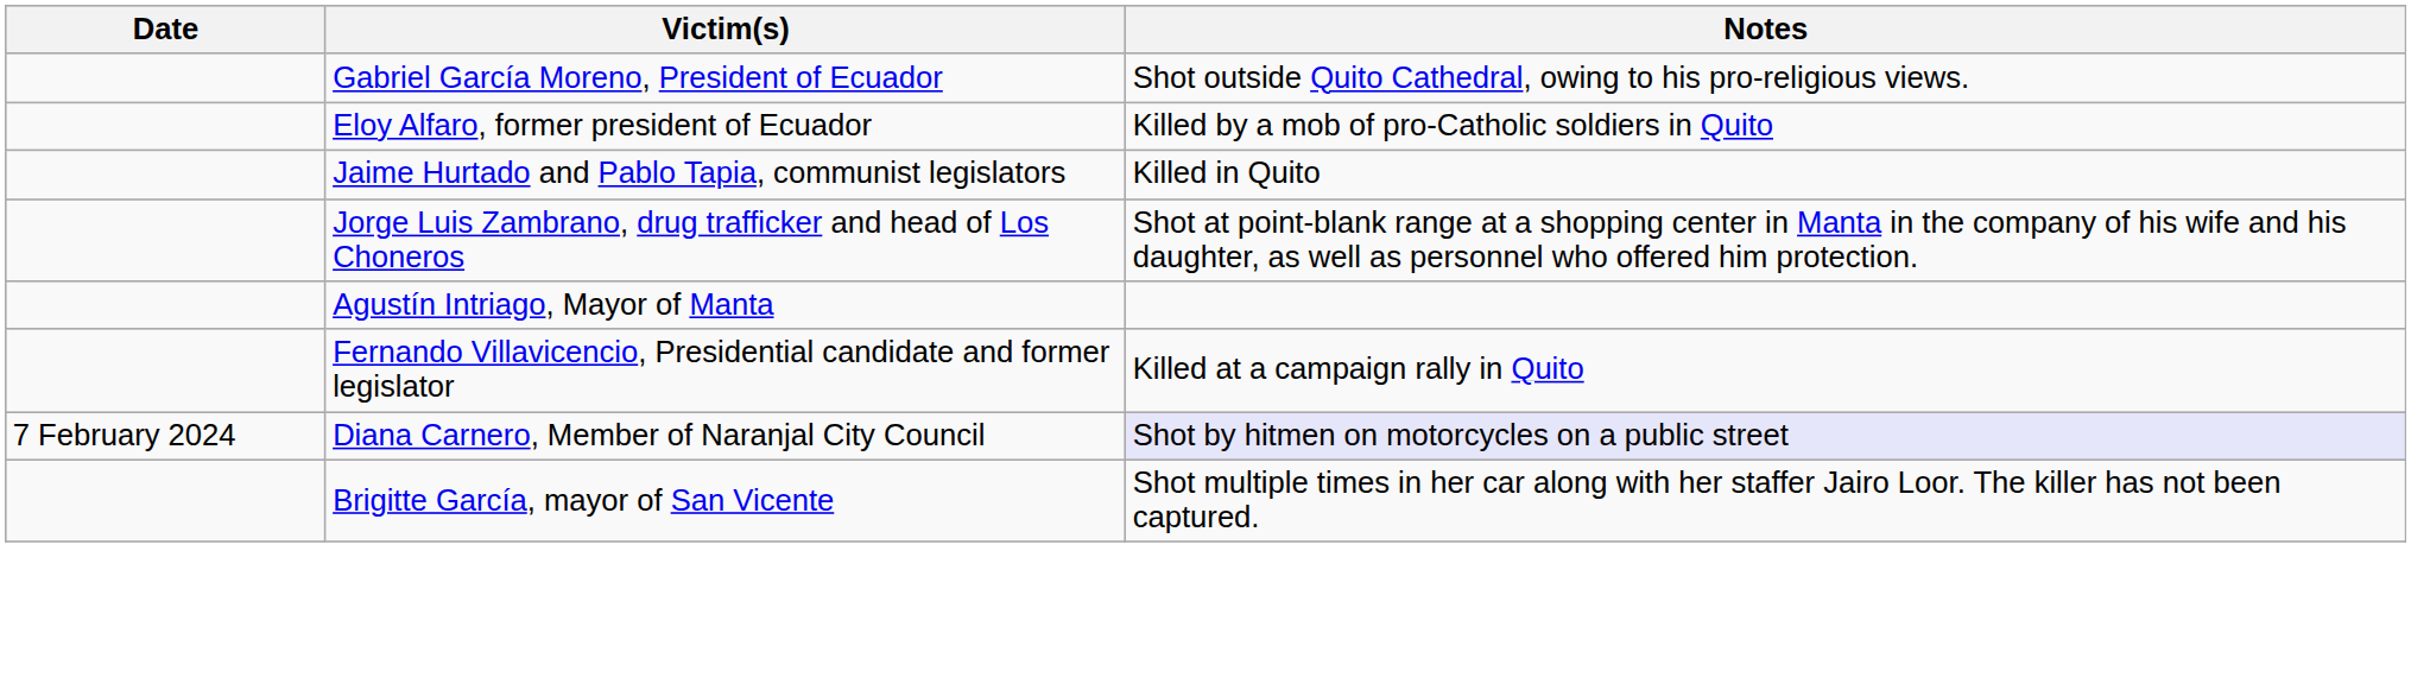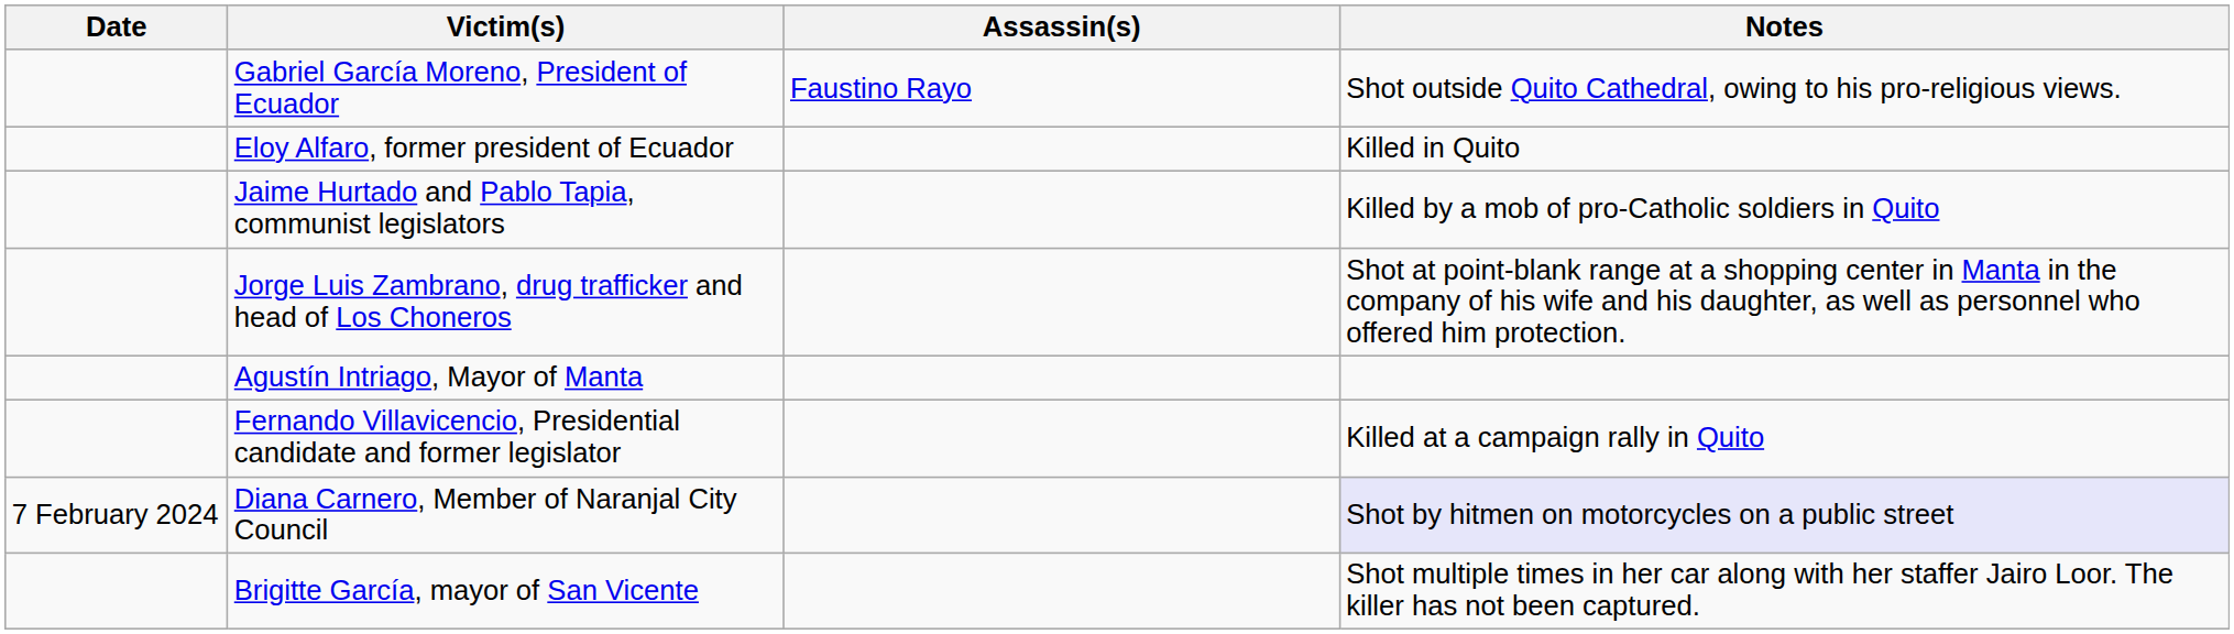+ column: Assassin(s) | Faustino Rayo
Eloy Alfaro, former president of Ecuador | Notes: Killed by a mob of pro-Catholic soldiers in Quito -> Killed in Quito
Jaime Hurtado and Pablo Tapia, communist legislators | Notes: Killed in Quito -> Killed by a mob of pro-Catholic soldiers in Quito
